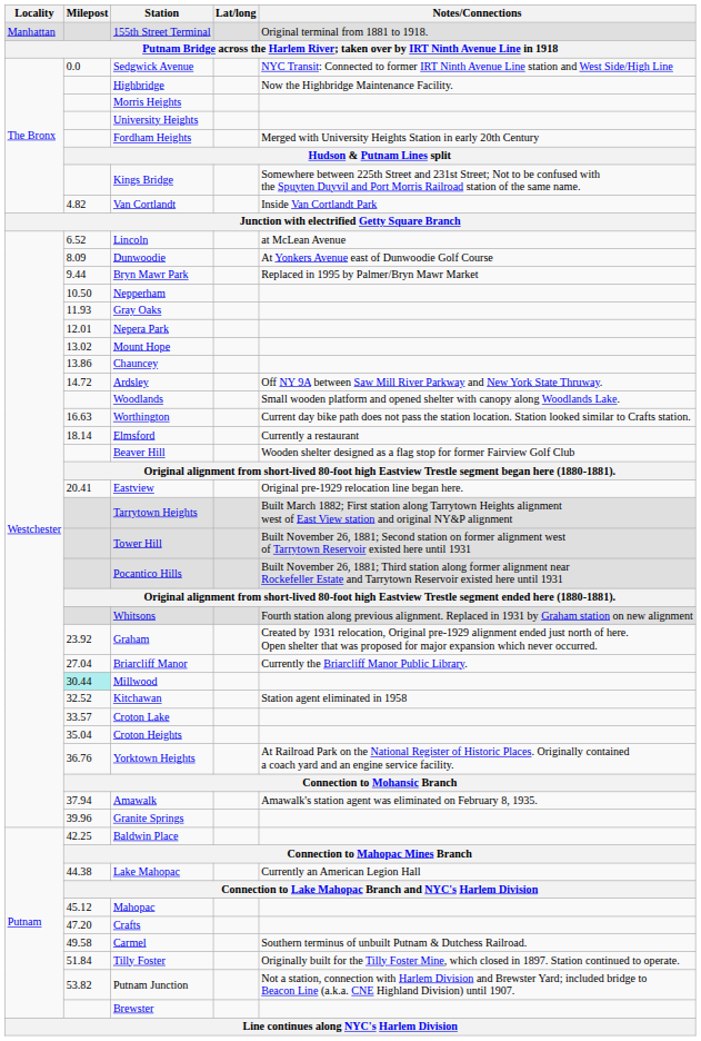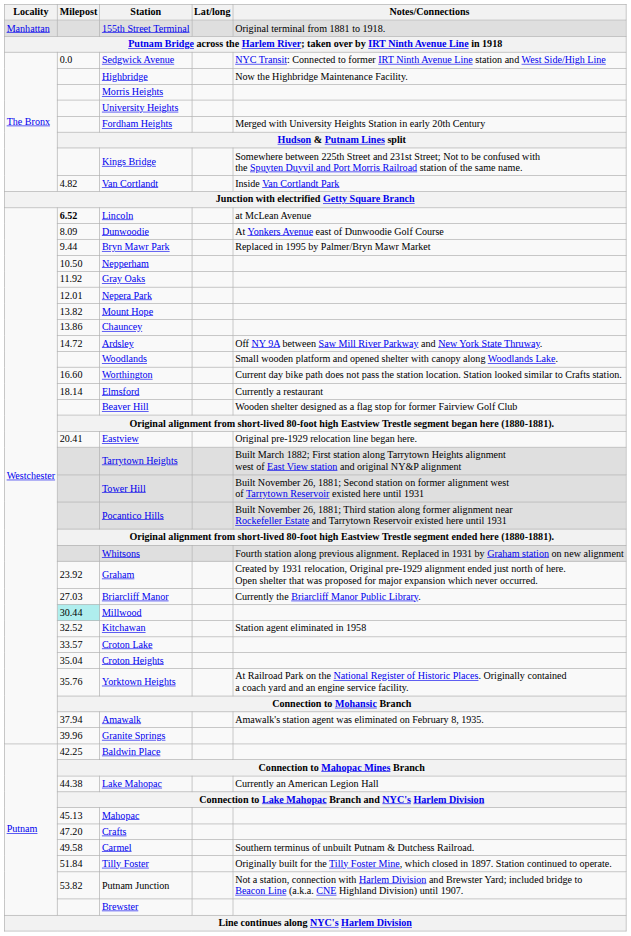Lincoln | Milepost: normal -> bold
Gray Oaks | Milepost: 11.93 -> 11.92
Mount Hope | Milepost: 13.02 -> 13.82
Worthington | Milepost: 16.63 -> 16.60
Briarcliff Manor | Milepost: 27.04 -> 27.03
Yorktown Heights | Milepost: 36.76 -> 35.76
Mahopac | Milepost: 45.12 -> 45.13
